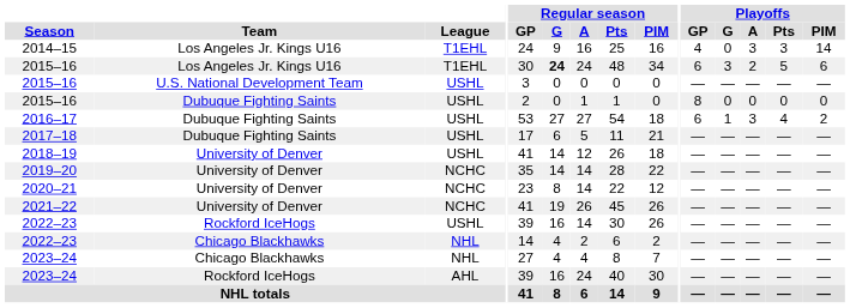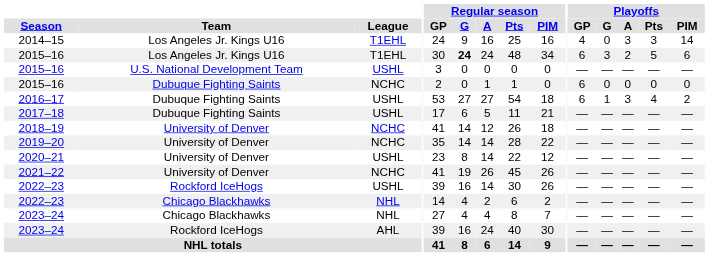2015–16 / Dubuque Fighting Saints | League: USHL -> NCHC
2015–16 / Dubuque Fighting Saints | Playoffs / GP: 8 -> 6
2018–19 | League: USHL -> NCHC
2020–21 | League: NCHC -> USHL
